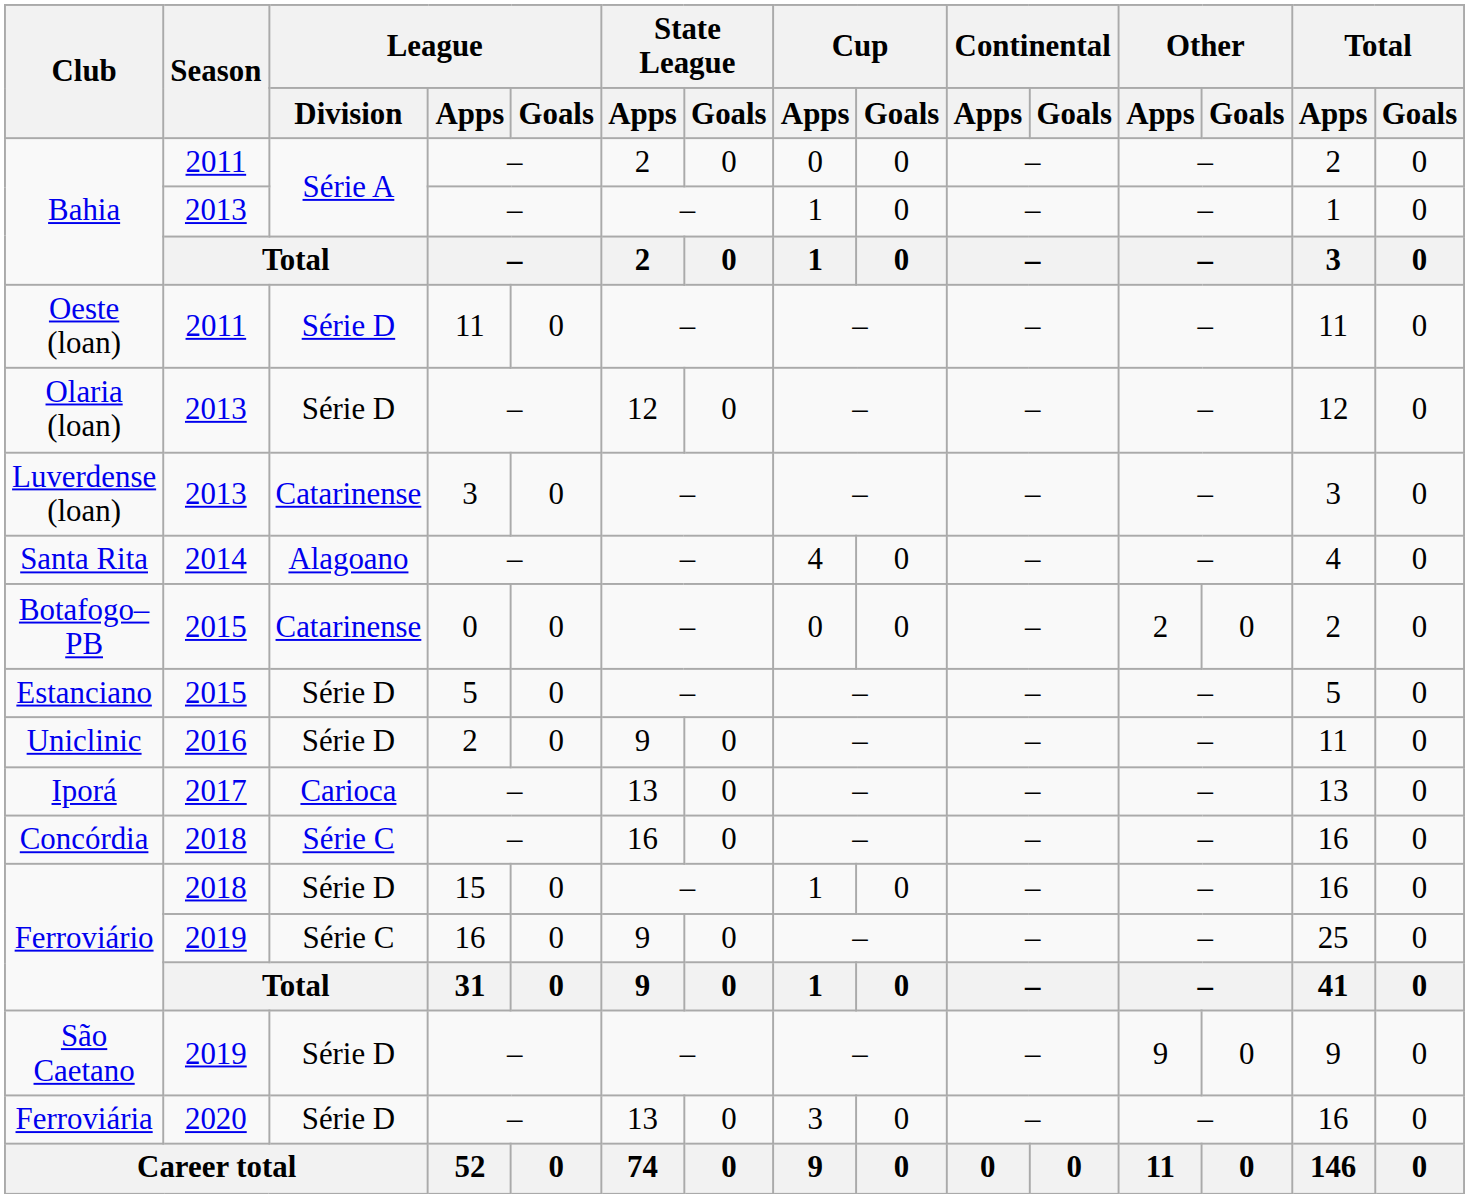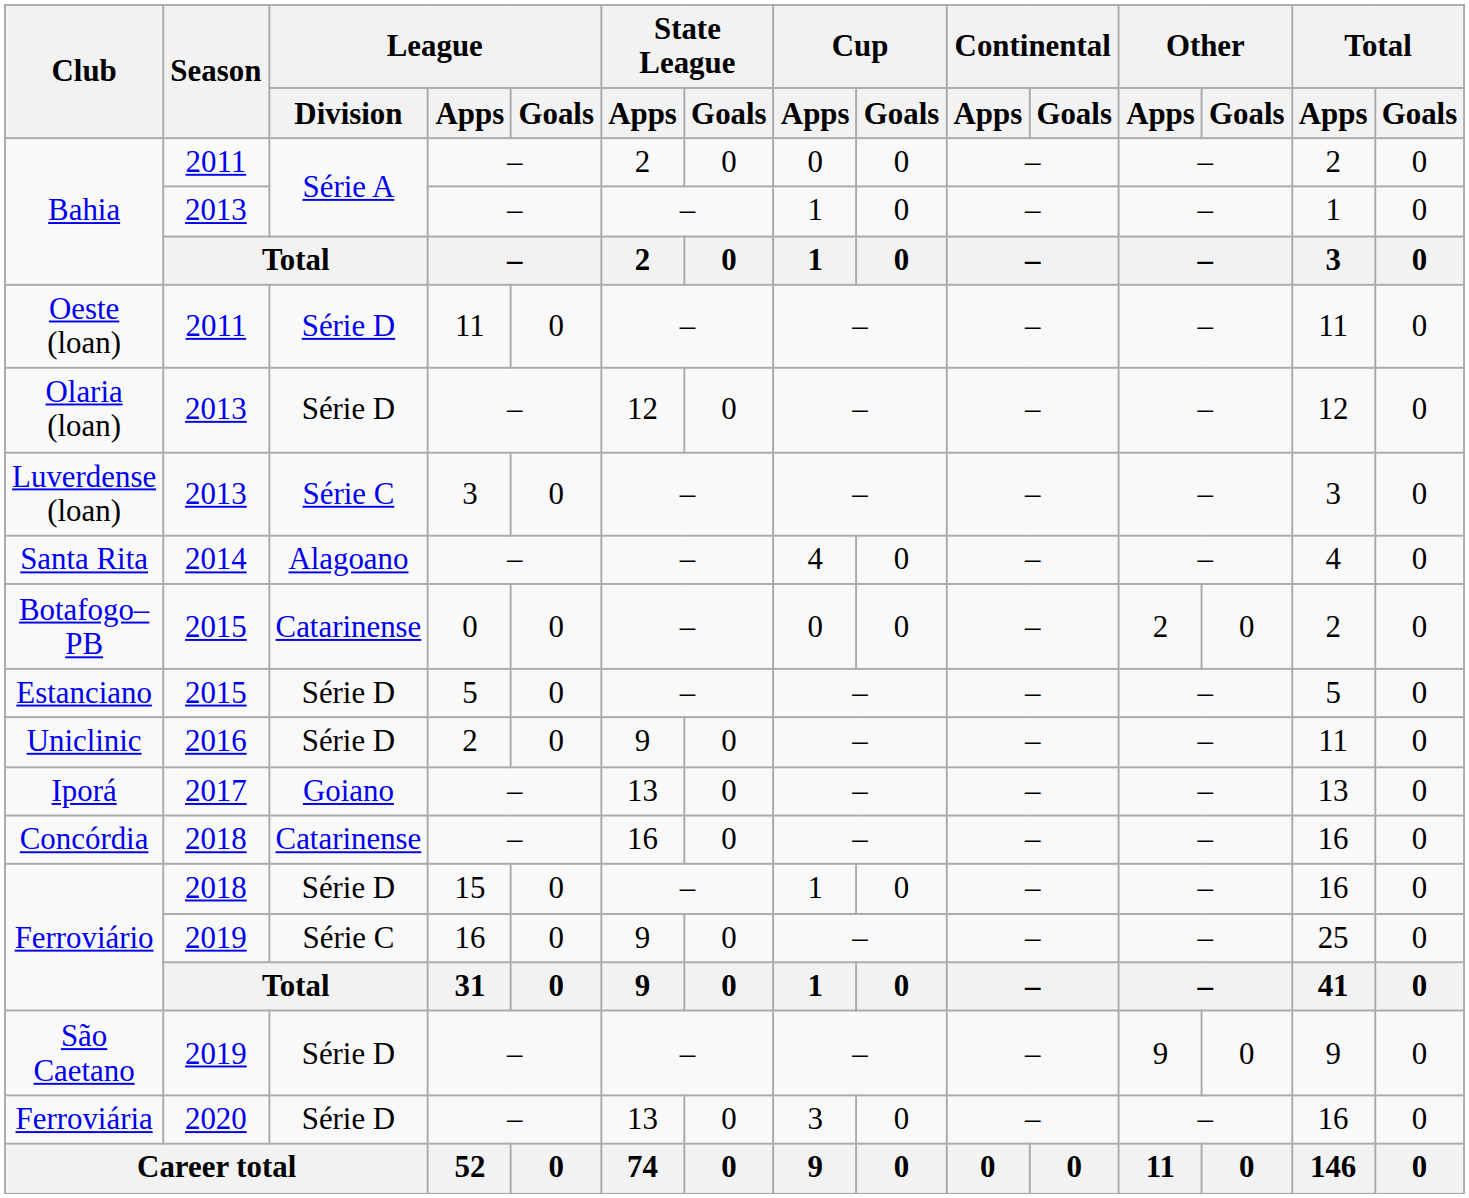Luverdense (loan) | League / Division: Catarinense -> Série C
Iporá | League / Division: Carioca -> Goiano
Concórdia | League / Division: Série C -> Catarinense
